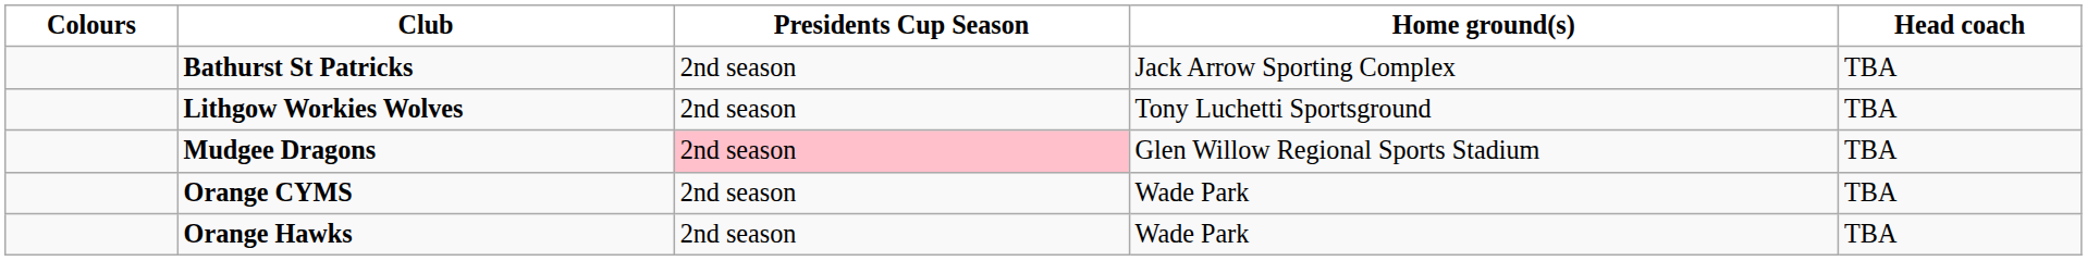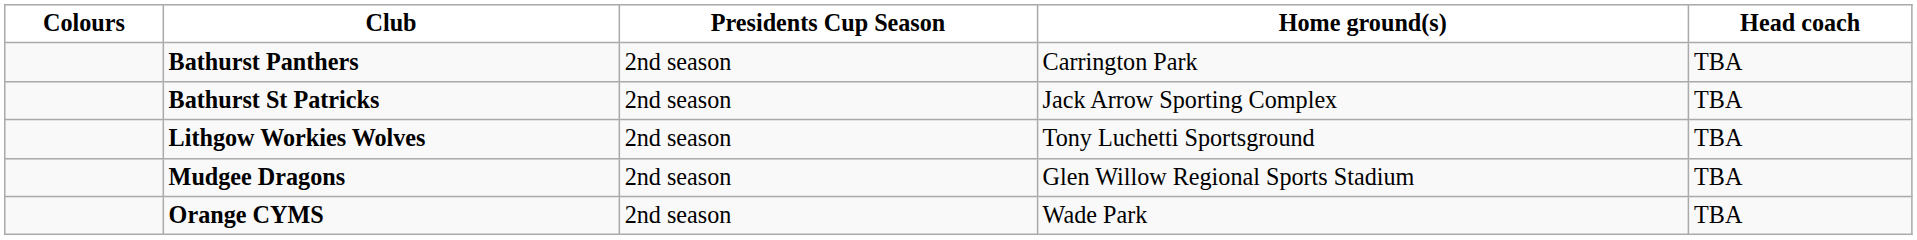+ row: Bathurst Panthers | 2nd season | Carrington Park | TBA
Mudgee Dragons | Presidents Cup Season: pink background -> no background
- row: Orange Hawks | 2nd season | Wade Park | TBA
